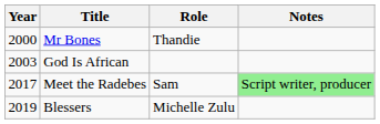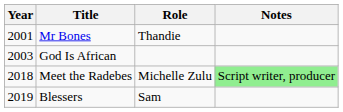Mr Bones | Year: 2000 -> 2001
Meet the Radebes | Year: 2017 -> 2018
Meet the Radebes | Role: Sam -> Michelle Zulu
Blessers | Role: Michelle Zulu -> Sam
